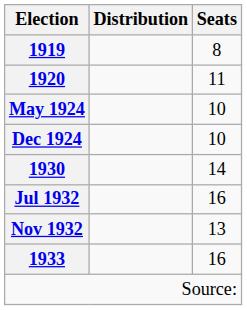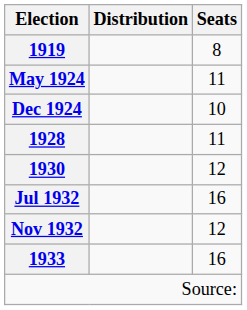- row: 1920 | 11
May 1924 | Seats: 10 -> 11
+ row: 1928 | 11
1930 | Seats: 14 -> 12
Nov 1932 | Seats: 13 -> 12
